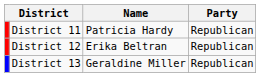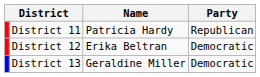District 12 | Party: Republican -> Democratic
District 13 | Party: Republican -> Democratic
